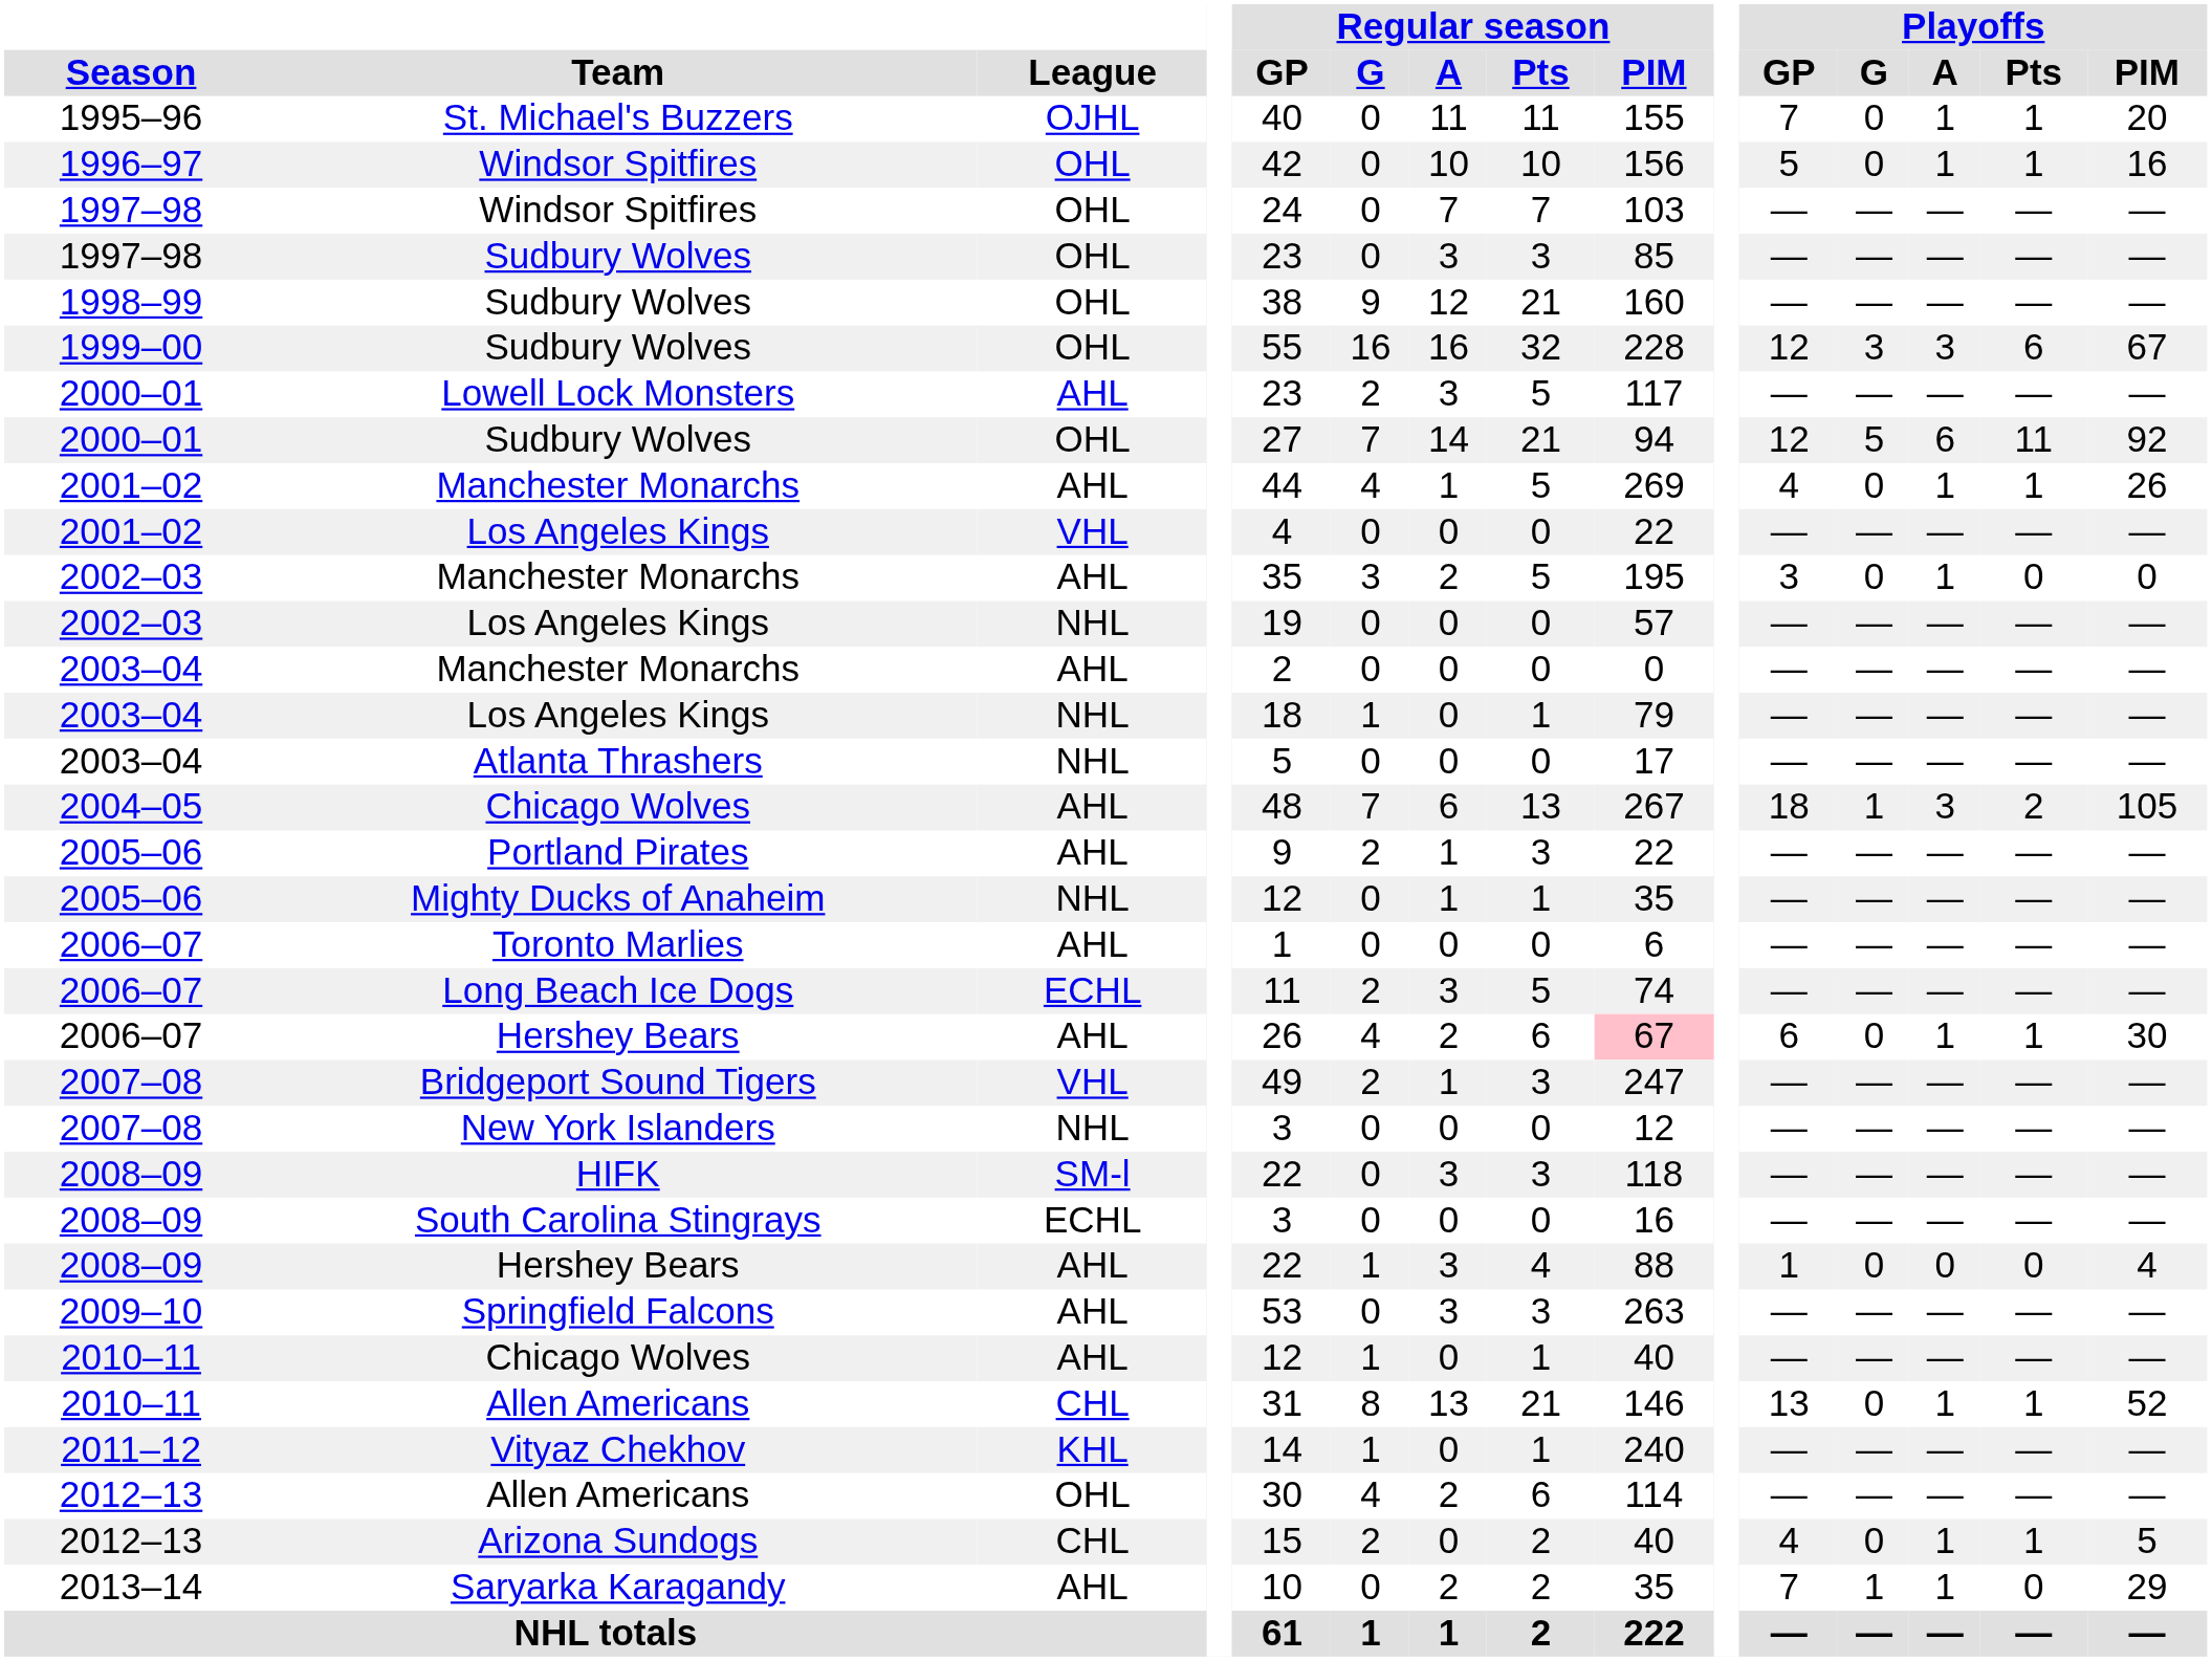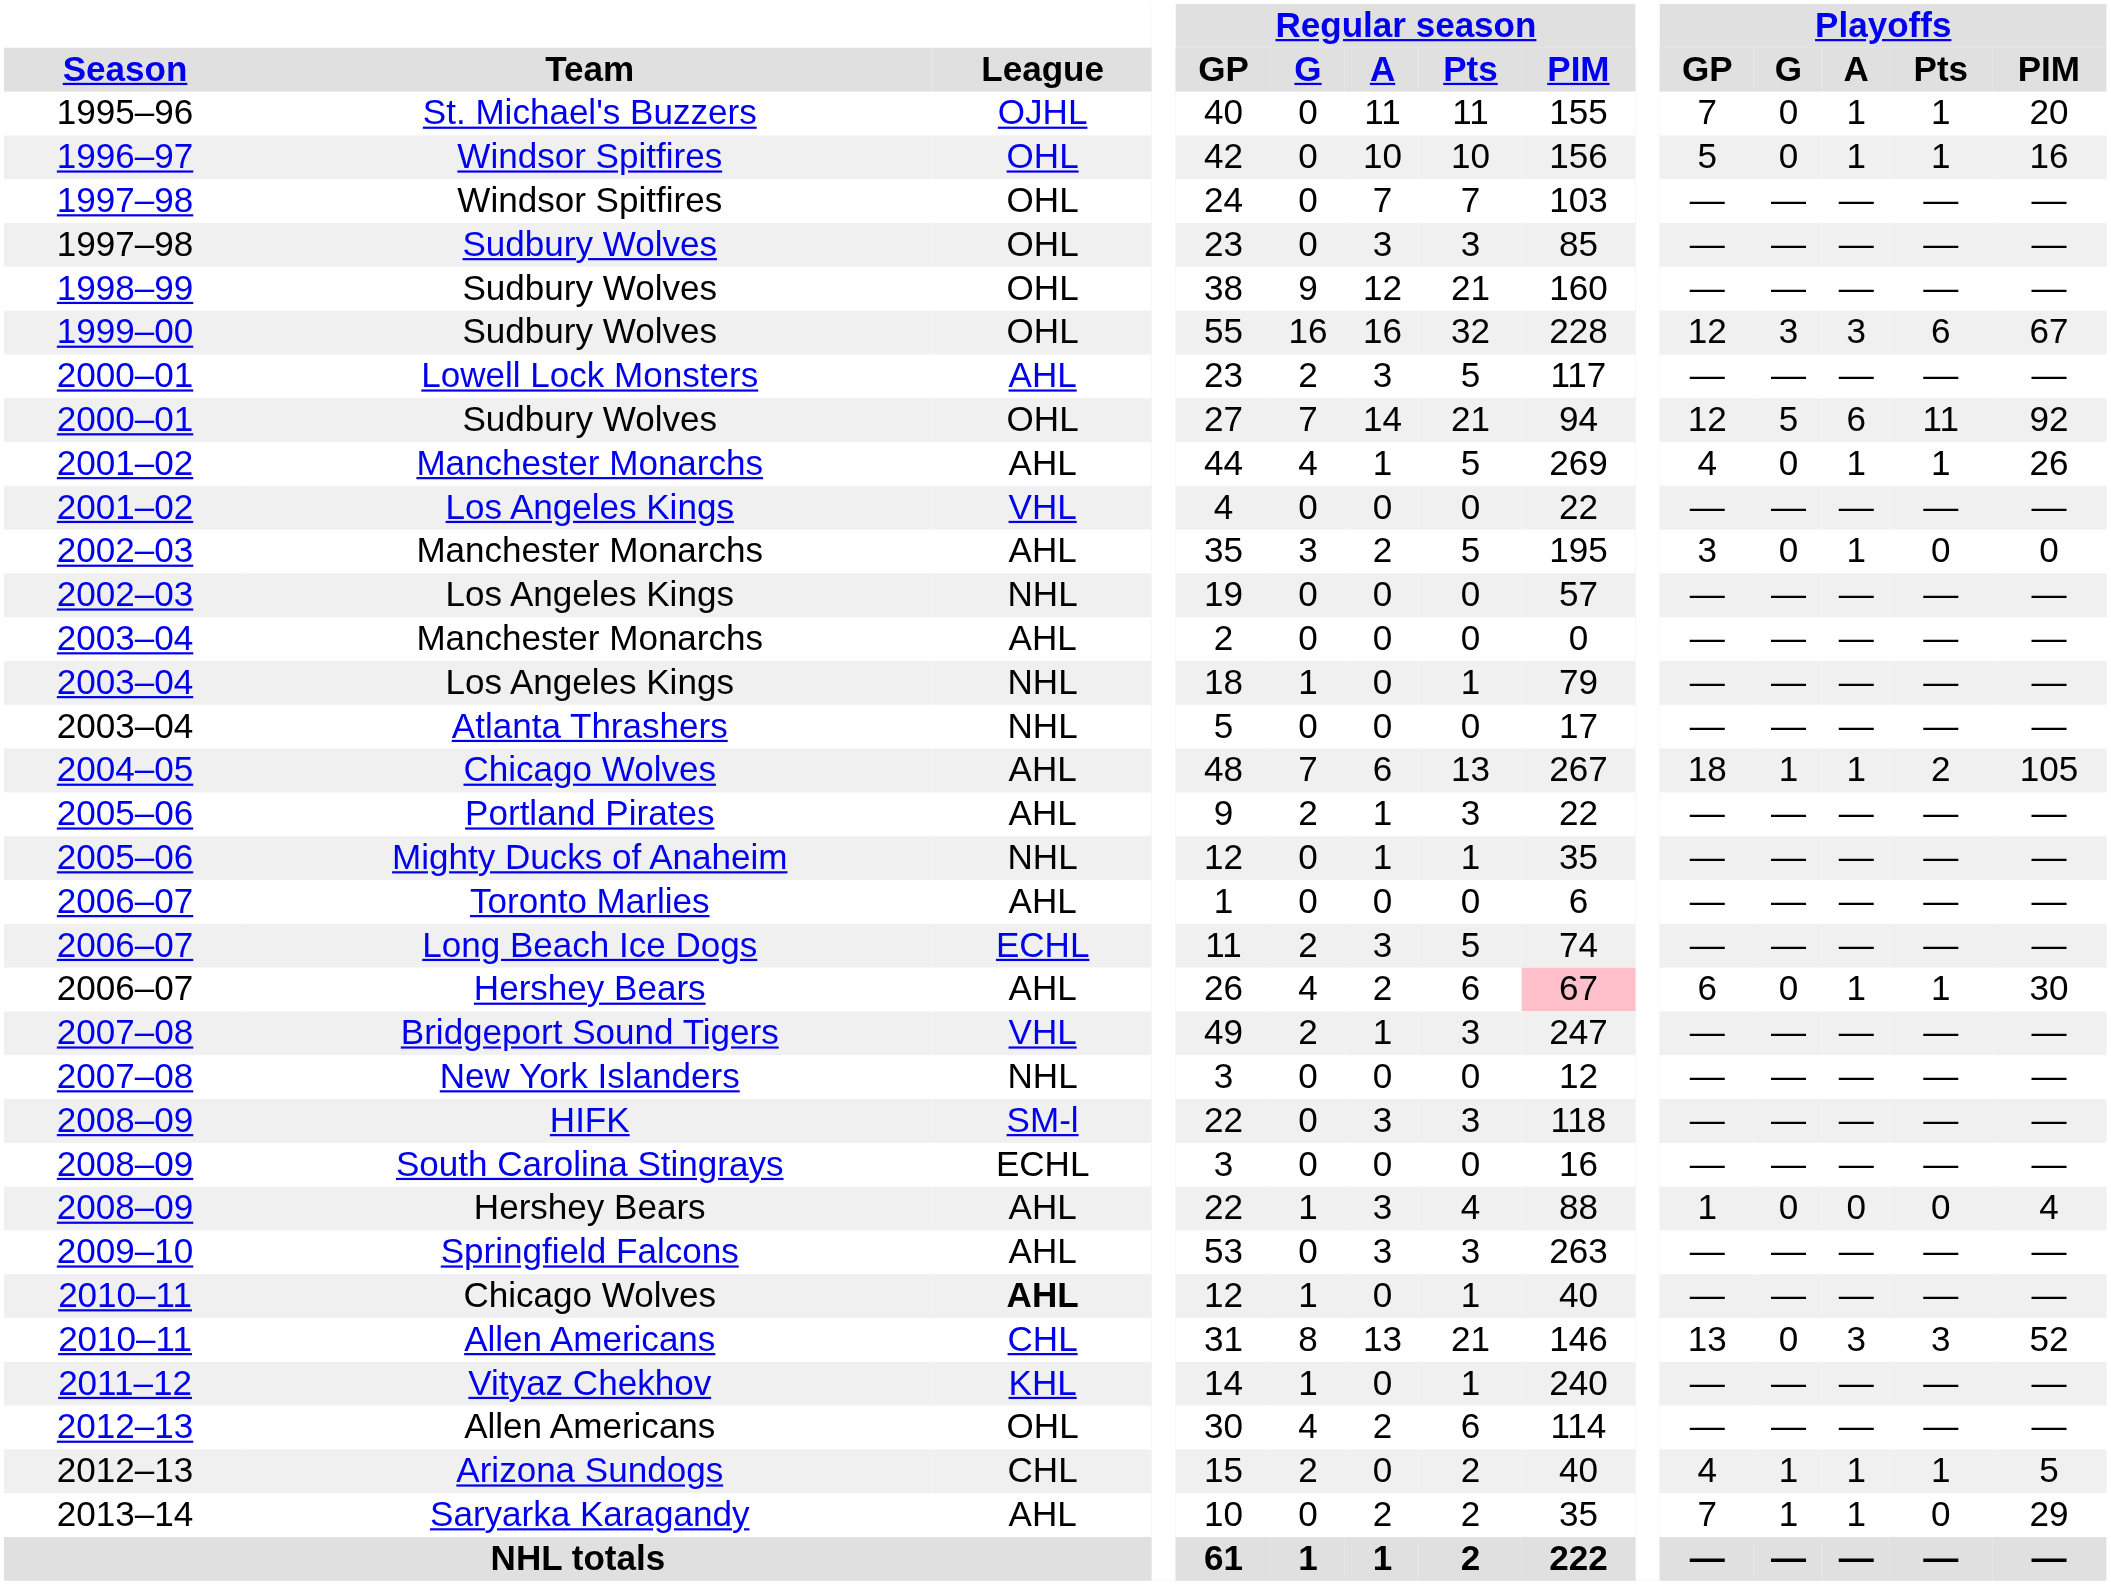2004–05 / Chicago Wolves | Playoffs / A: 3 -> 1
2010–11 / Chicago Wolves | League: normal -> bold
2010–11 / Allen Americans | Playoffs / A: 1 -> 3
2010–11 / Allen Americans | Playoffs / Pts: 1 -> 3
Arizona Sundogs | Playoffs / G: 0 -> 1
